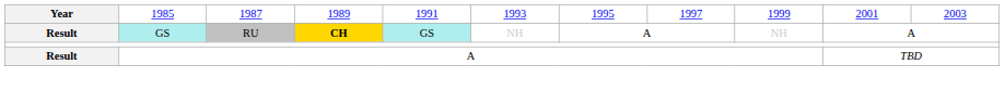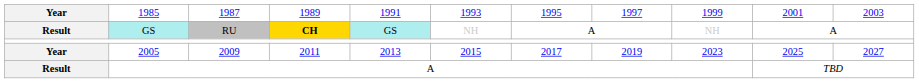+ row: Year | 2005 | 2009 | 2011 | 2013 | 2015 | 2017 | 2019 | 2023 | 2025 | 2027
